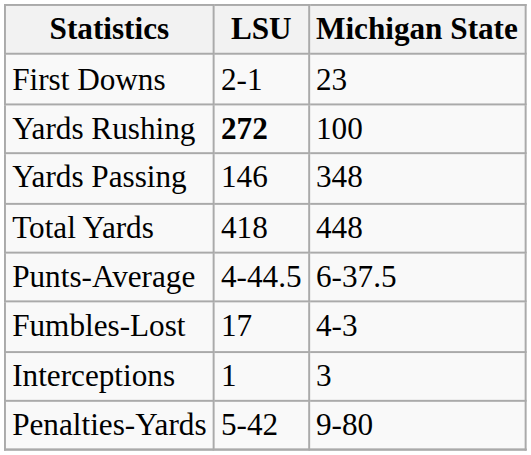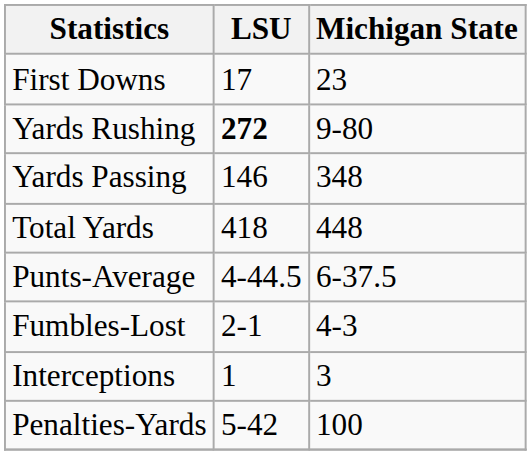First Downs | LSU: 2-1 -> 17
Yards Rushing | Michigan State: 100 -> 9-80
Fumbles-Lost | LSU: 17 -> 2-1
Penalties-Yards | Michigan State: 9-80 -> 100
